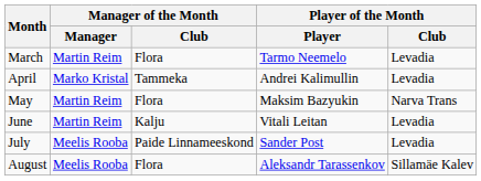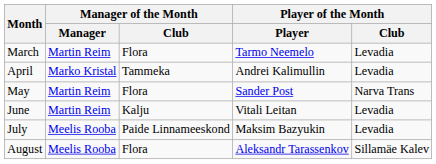May | Player of the Month / Player: Maksim Bazyukin -> Sander Post
July | Player of the Month / Player: Sander Post -> Maksim Bazyukin
